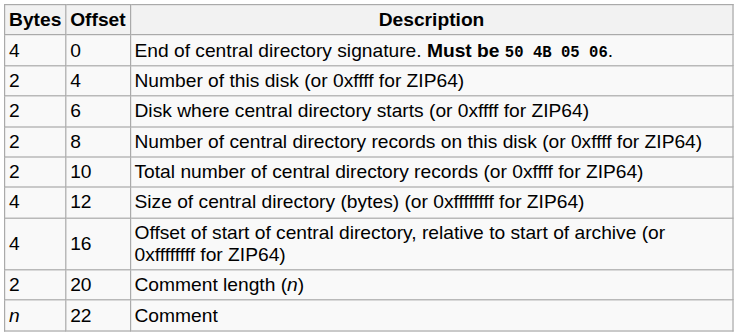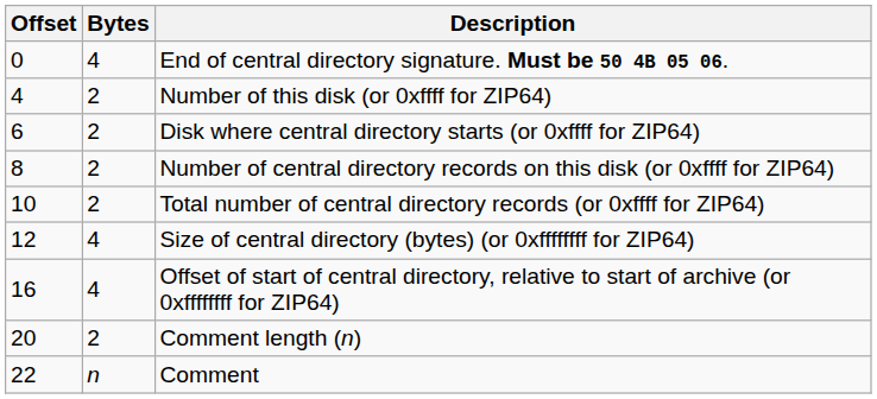columns swapped: Offset <-> Bytes
